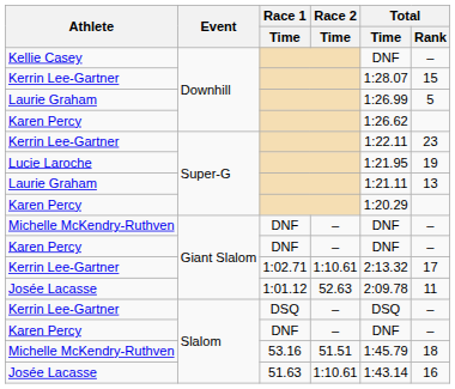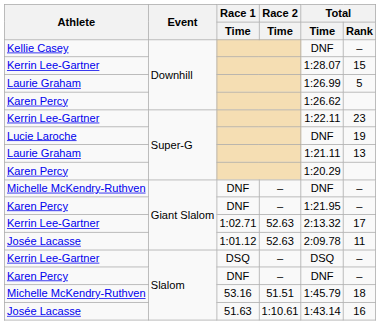Lucie Laroche | Total / Time: 1:21.95 -> DNF
Karen Percy / Giant Slalom | Total / Time: DNF -> 1:21.95
Kerrin Lee-Gartner / Giant Slalom | Race 2 / Time: 1:10.61 -> 52.63
